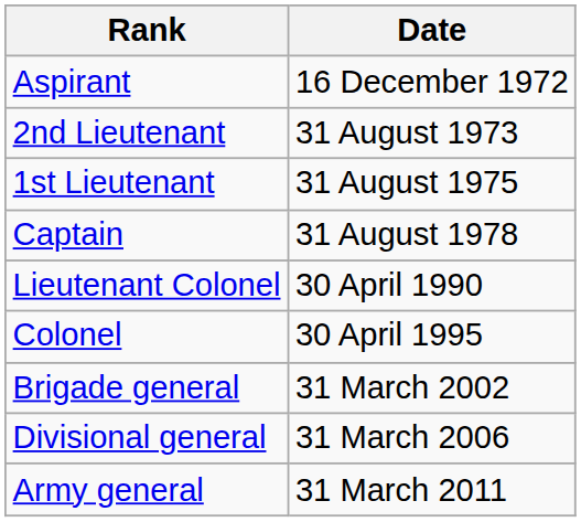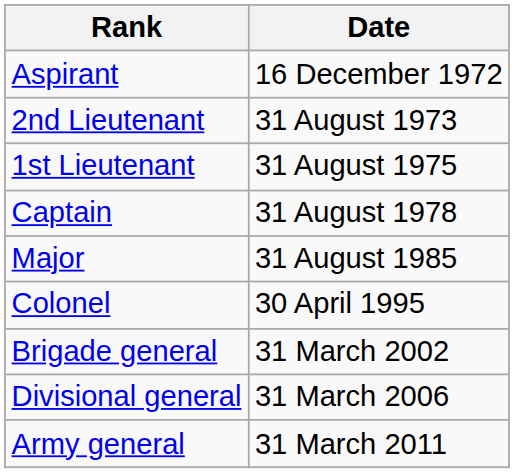+ row: Major | 31 August 1985
- row: Lieutenant Colonel | 30 April 1990
